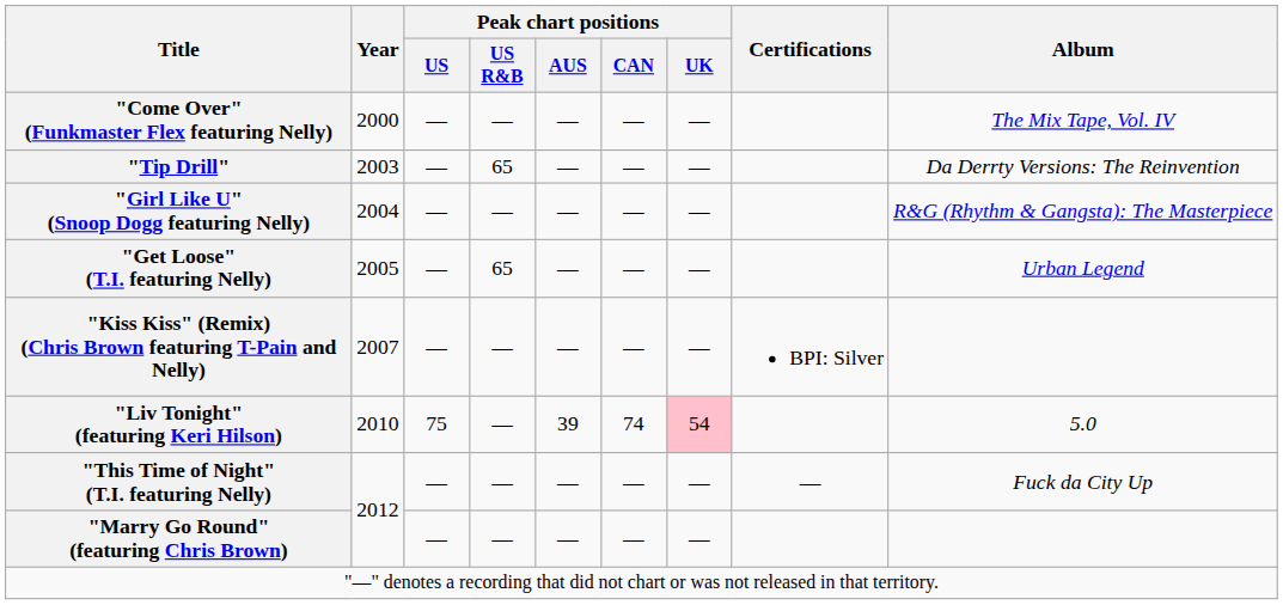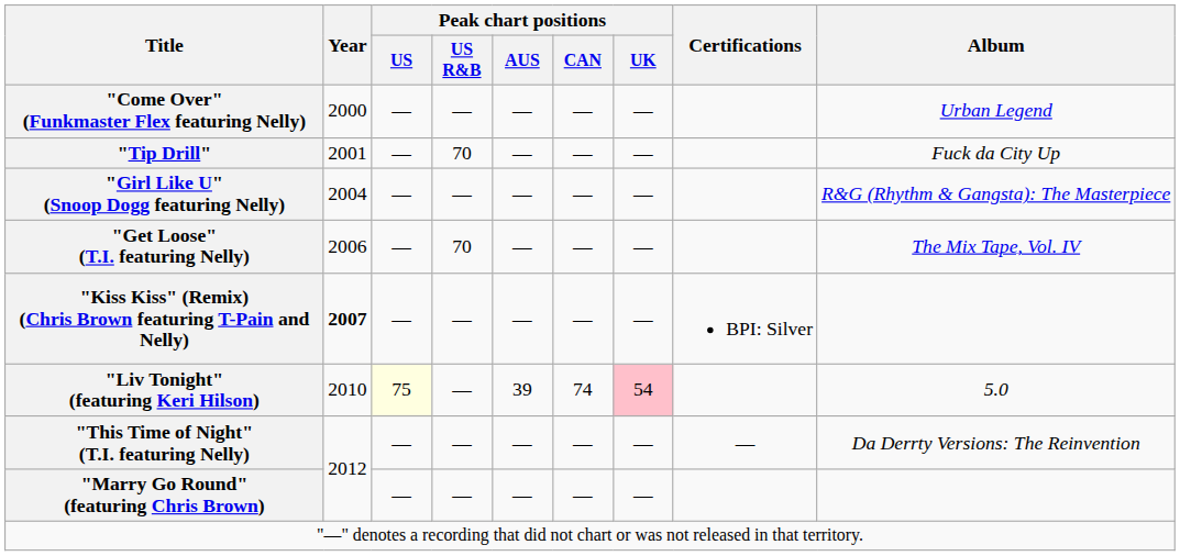"Come Over" (Funkmaster Flex featuring Nelly) | Album: The Mix Tape, Vol. IV -> Urban Legend
"Tip Drill" | Year: 2003 -> 2001
"Tip Drill" | Peak chart positions / US R&B: 65 -> 70
"Tip Drill" | Album: Da Derrty Versions: The Reinvention -> Fuck da City Up
"Get Loose" (T.I. featuring Nelly) | Year: 2005 -> 2006
"Get Loose" (T.I. featuring Nelly) | Peak chart positions / US R&B: 65 -> 70
"Get Loose" (T.I. featuring Nelly) | Album: Urban Legend -> The Mix Tape, Vol. IV
"Kiss Kiss" (Remix) (Chris Brown featuring T-Pain and Nelly) | Year: normal -> bold
"Liv Tonight" (featuring Keri Hilson) | Peak chart positions / US: no background -> lightyellow background
"This Time of Night" (T.I. featuring Nelly) | Album: Fuck da City Up -> Da Derrty Versions: The Reinvention
